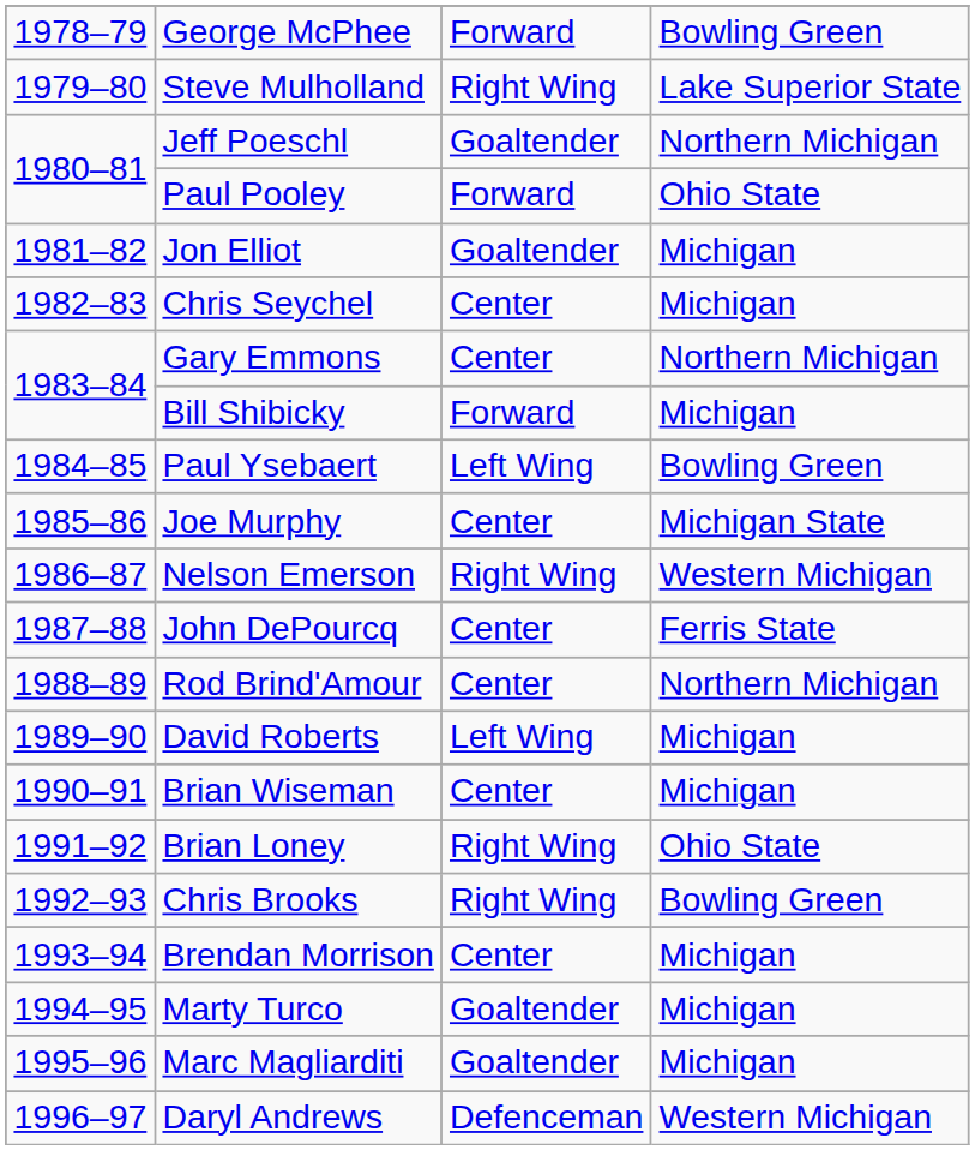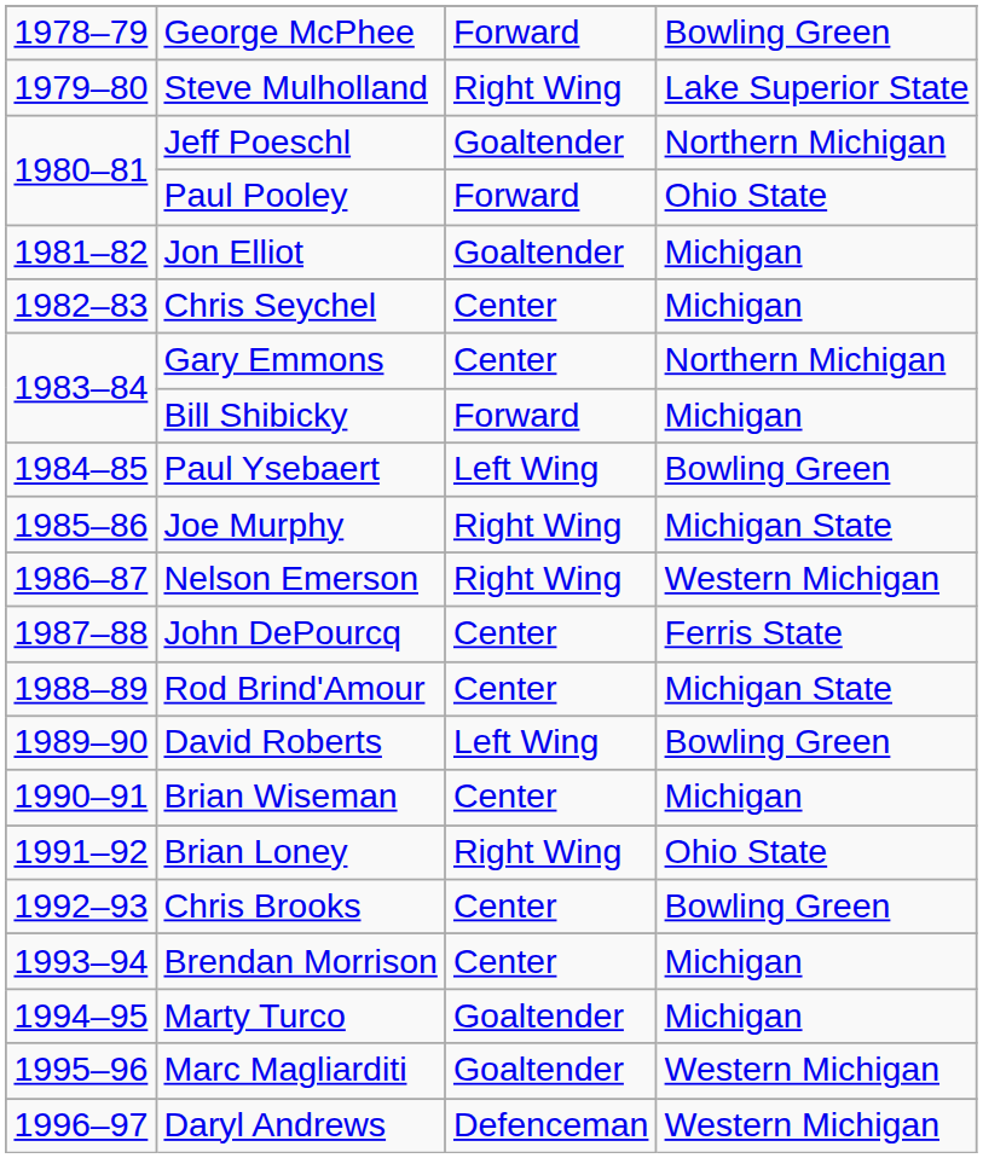Joe Murphy | column 3: Center -> Right Wing
Rod Brind'Amour | column 4: Northern Michigan -> Michigan State
David Roberts | column 4: Michigan -> Bowling Green
Chris Brooks | column 3: Right Wing -> Center
Marc Magliarditi | column 4: Michigan -> Western Michigan
